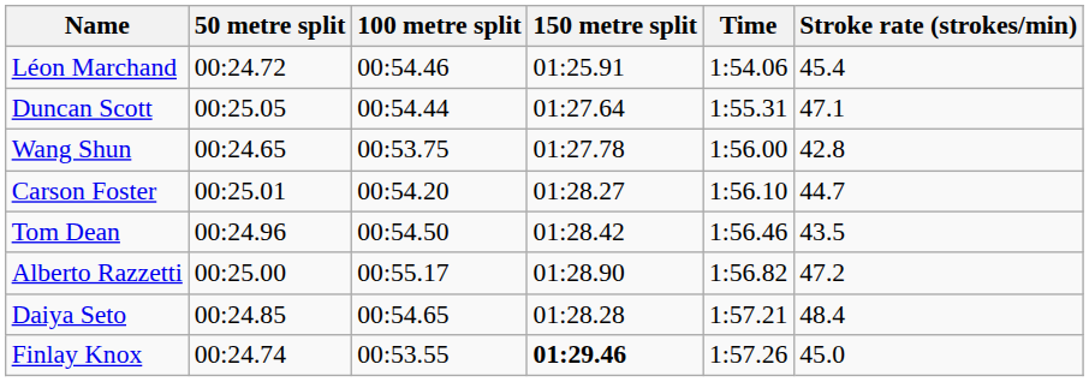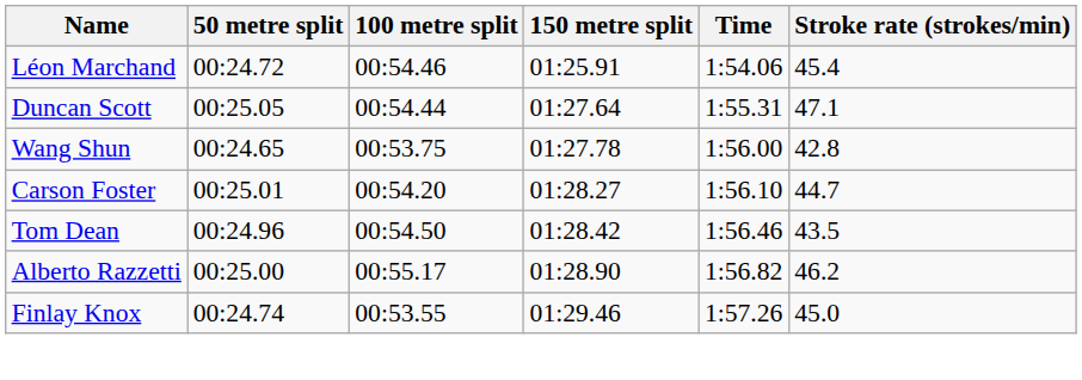Alberto Razzetti | Stroke rate (strokes/min): 47.2 -> 46.2
- row: Daiya Seto | 00:24.85 | 00:54.65 | 01:28.28 | 1:57.21 | 48.4
Finlay Knox | 150 metre split: bold -> normal
